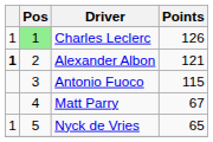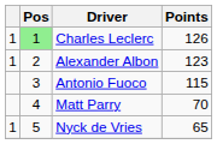Alexander Albon | column 1: bold -> normal
Alexander Albon | Points: 121 -> 123
Matt Parry | Points: 67 -> 70
